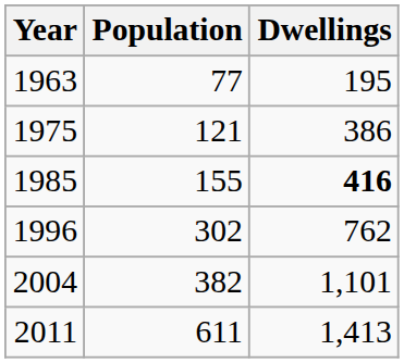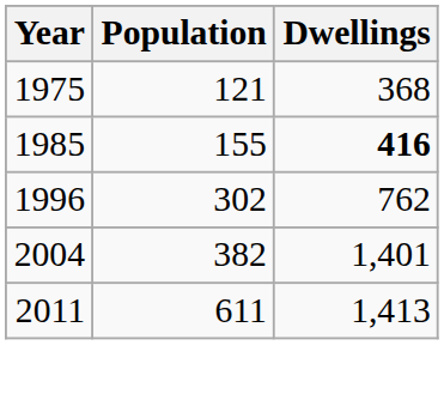- row: 1963 | 77 | 195
1975 | Dwellings: 386 -> 368
2004 | Dwellings: 1,101 -> 1,401
